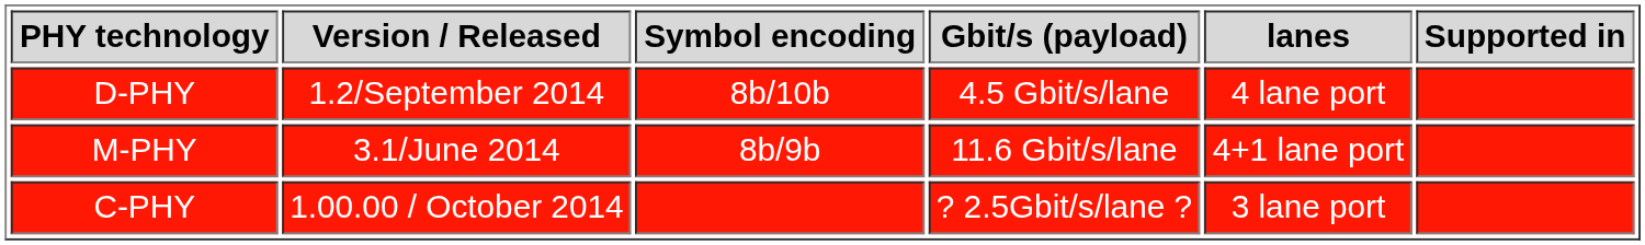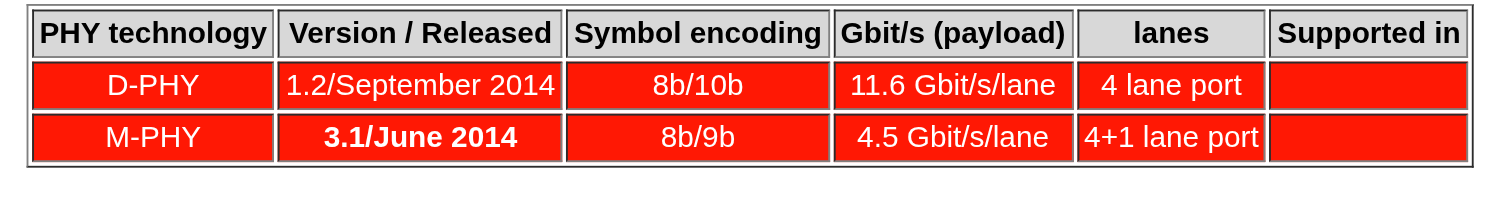D-PHY | Gbit/s (payload): 4.5 Gbit/s/lane -> 11.6 Gbit/s/lane
M-PHY | Version / Released: normal -> bold
M-PHY | Gbit/s (payload): 11.6 Gbit/s/lane -> 4.5 Gbit/s/lane
- row: C-PHY | 1.00.00 / October 2014 | ? 2.5Gbit/s/lane ? | 3 lane port
